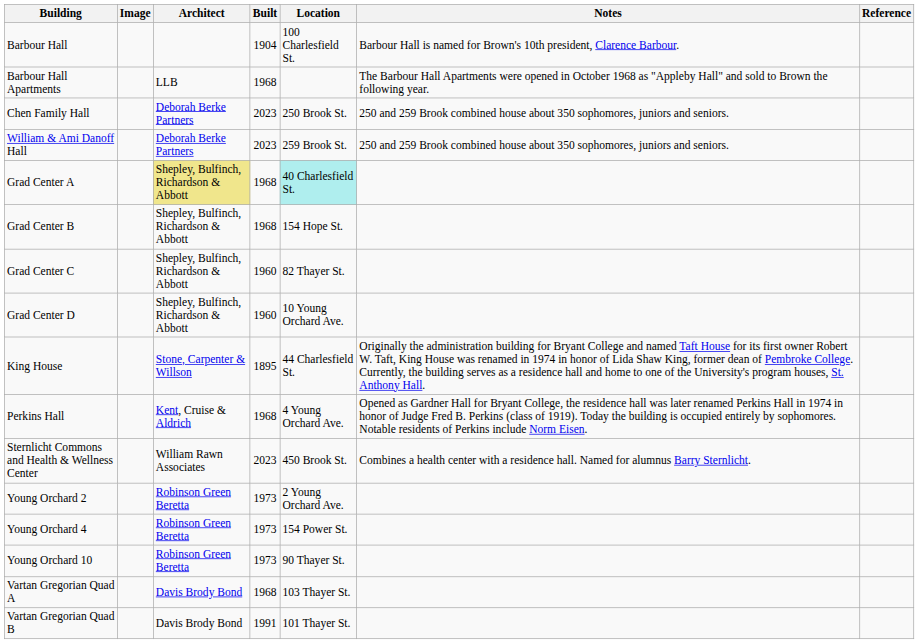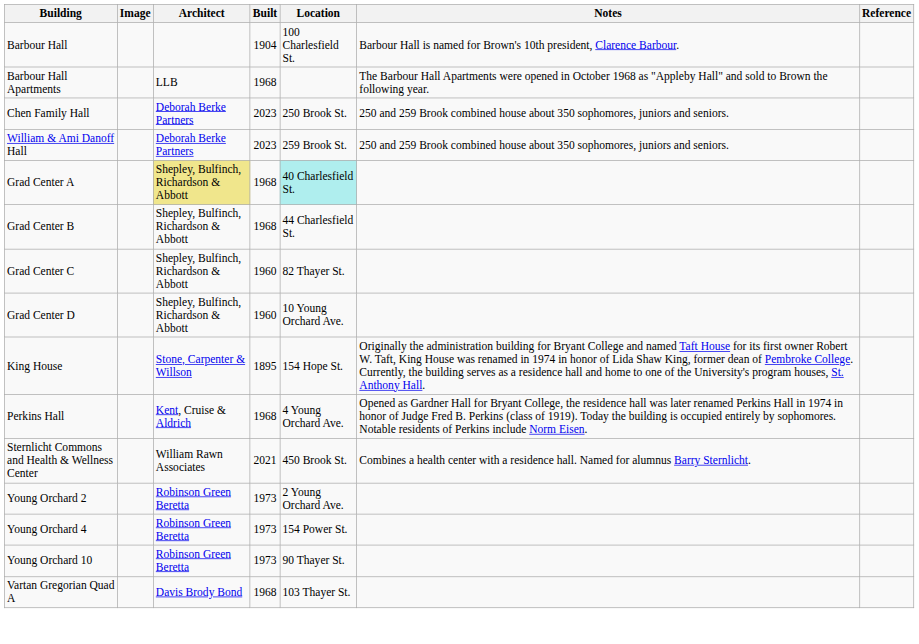Grad Center B | Location: 154 Hope St. -> 44 Charlesfield St.
King House | Location: 44 Charlesfield St. -> 154 Hope St.
Sternlicht Commons and Health & Wellness Center | Built: 2023 -> 2021
- row: Vartan Gregorian Quad B | Davis Brody Bond | 1991 | 101 Thayer St.
